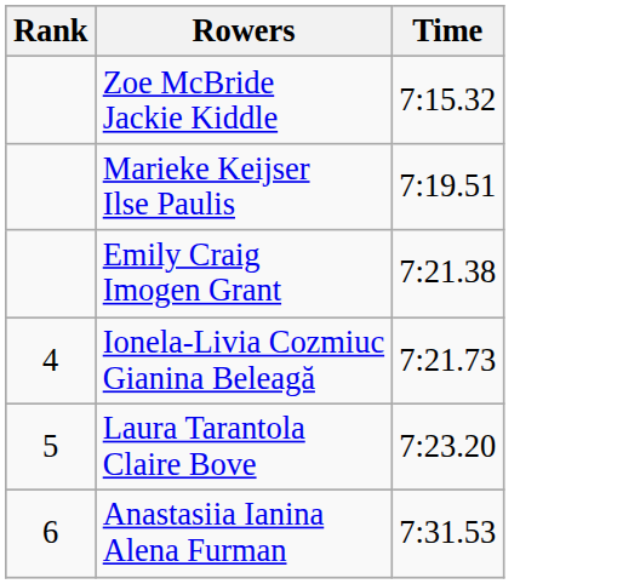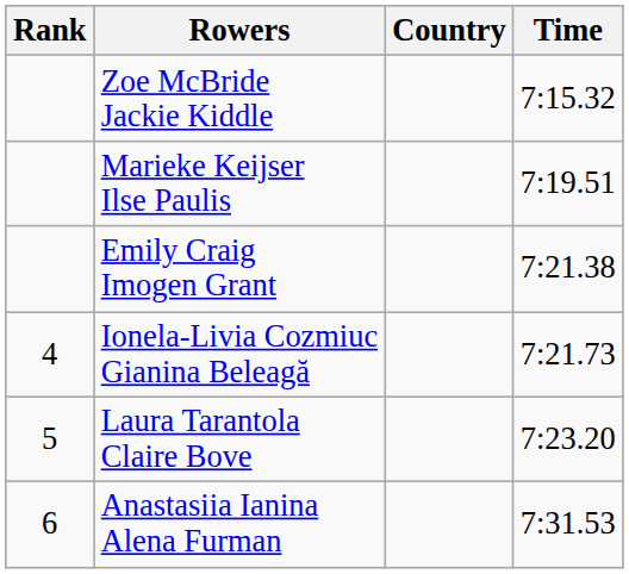+ column: Country
